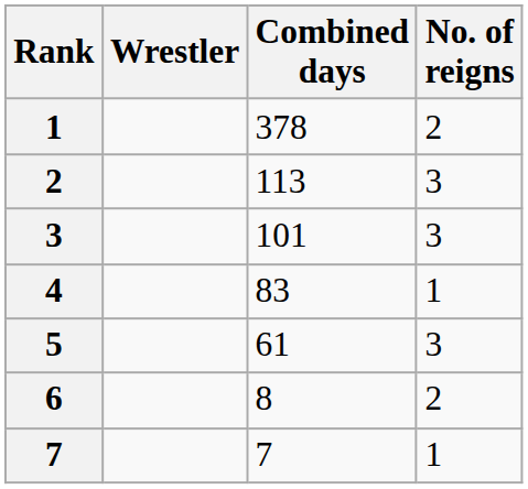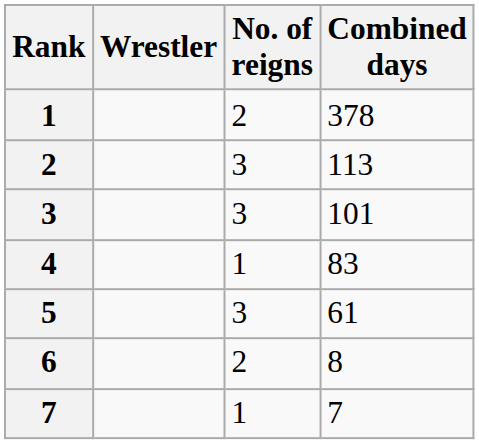columns swapped: No. of reigns <-> Combined days
